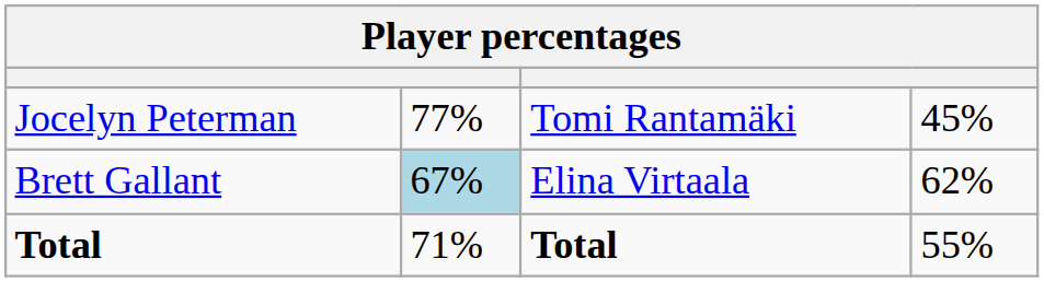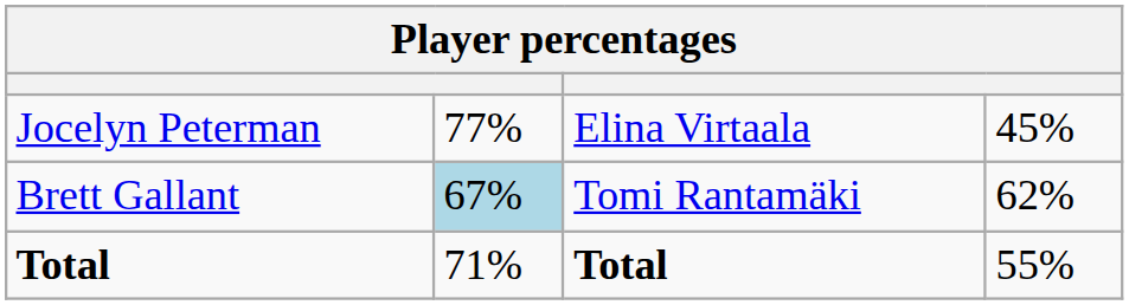Jocelyn Peterman | column 3: Tomi Rantamäki -> Elina Virtaala
Brett Gallant | column 3: Elina Virtaala -> Tomi Rantamäki
